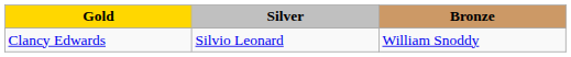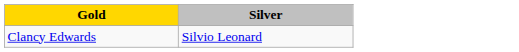- column: Bronze | William Snoddy
